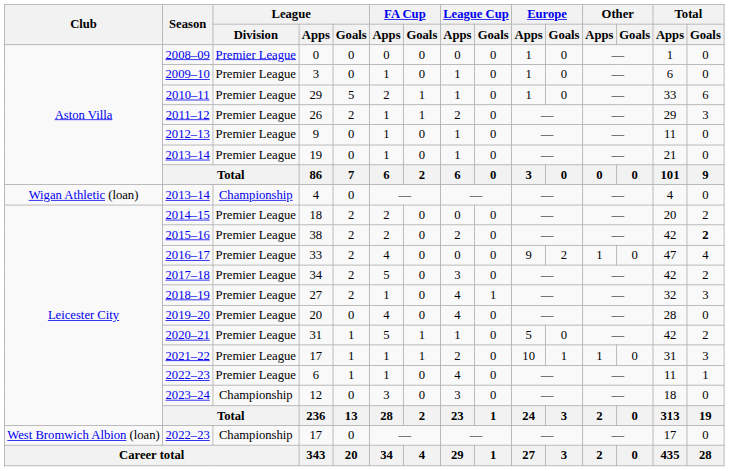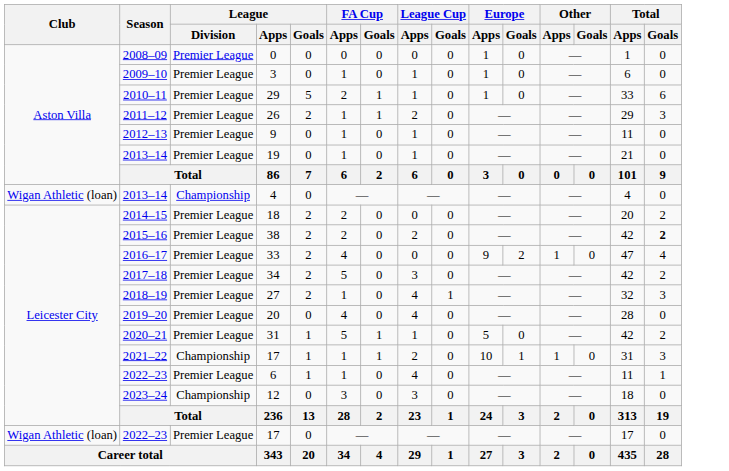2021–22 / 17 | League / Division: Premier League -> Championship
2022–23 / 17 | Club: West Bromwich Albion (loan) -> Wigan Athletic (loan)
2022–23 / 17 | League / Division: Championship -> Premier League
